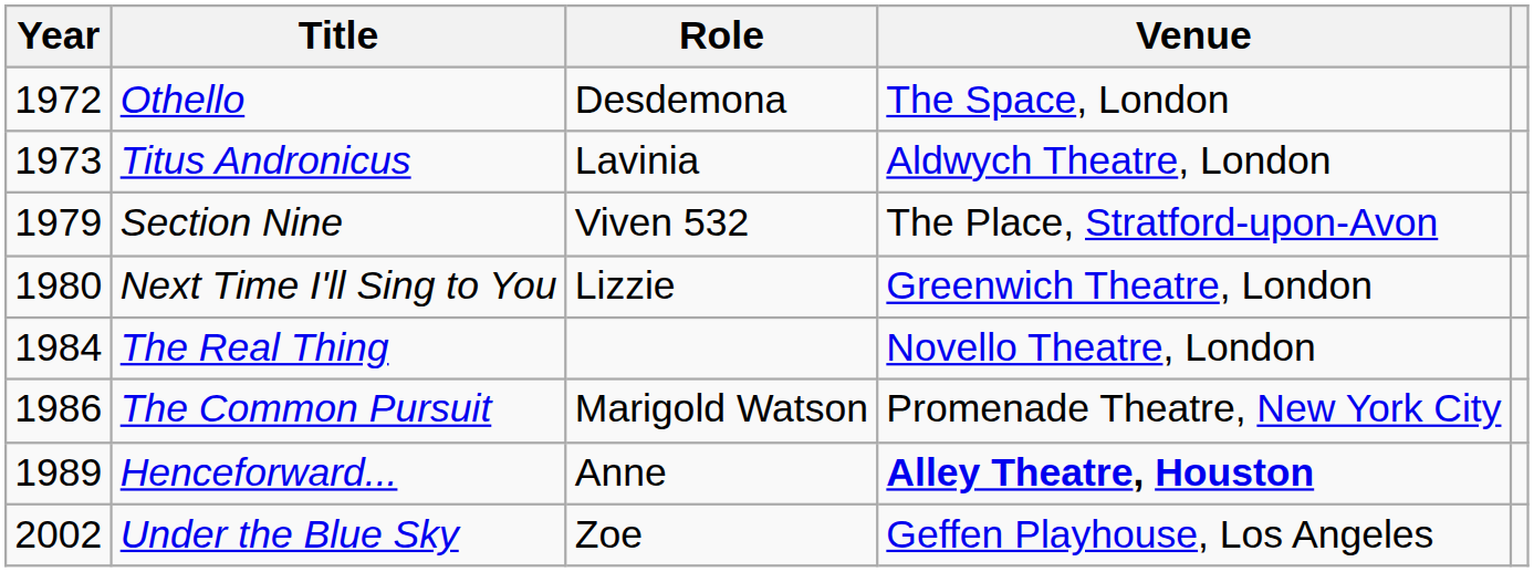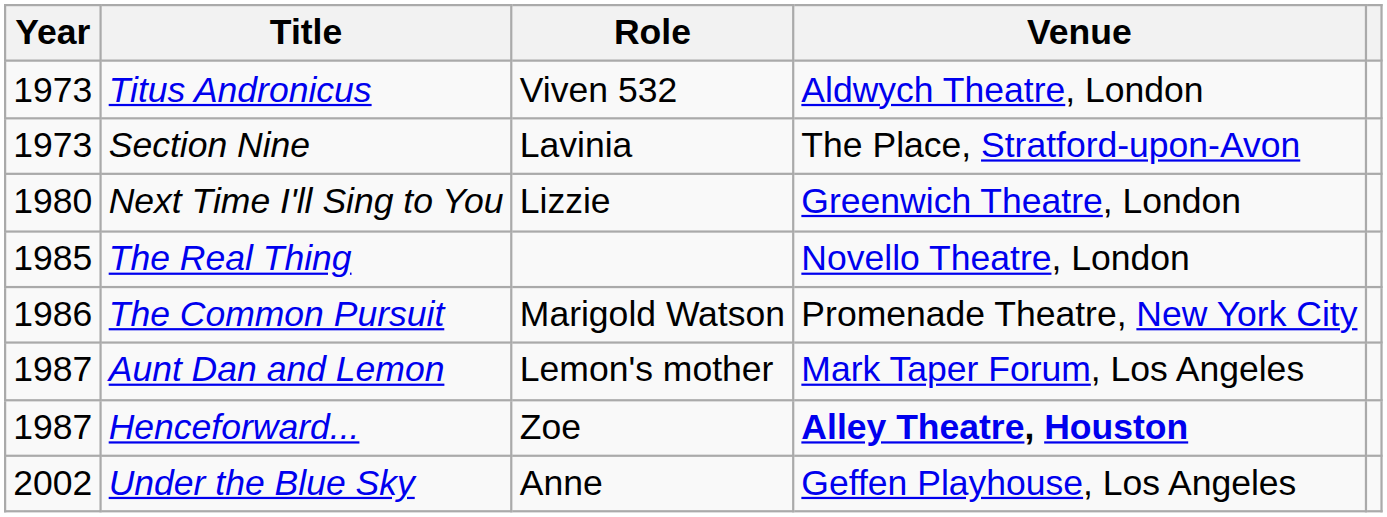- row: 1972 | Othello | Desdemona | The Space, London
Titus Andronicus | Role: Lavinia -> Viven 532
Section Nine | Year: 1979 -> 1973
Section Nine | Role: Viven 532 -> Lavinia
The Real Thing | Year: 1984 -> 1985
+ row: 1987 | Aunt Dan and Lemon | Lemon's mother | Mark Taper Forum, Los Angeles
Henceforward... | Year: 1989 -> 1987
Henceforward... | Role: Anne -> Zoe
Under the Blue Sky | Role: Zoe -> Anne
